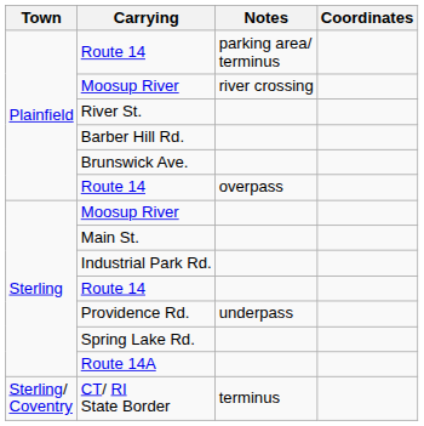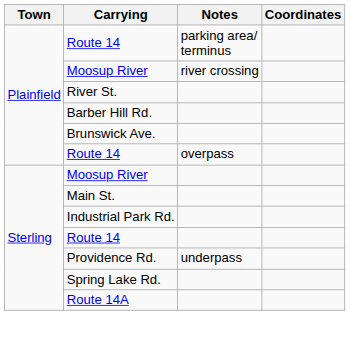- row: Sterling/ Coventry | CT/ RI State Border | terminus
